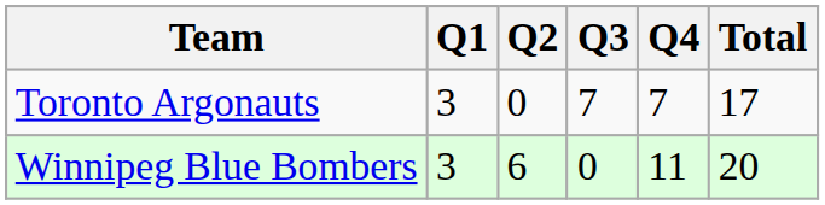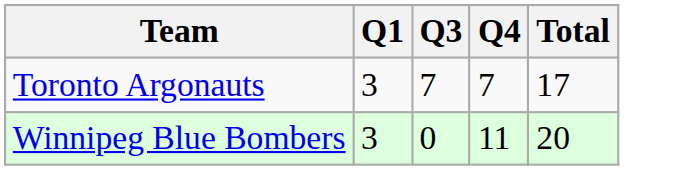- column: Q2 | 0 | 6
